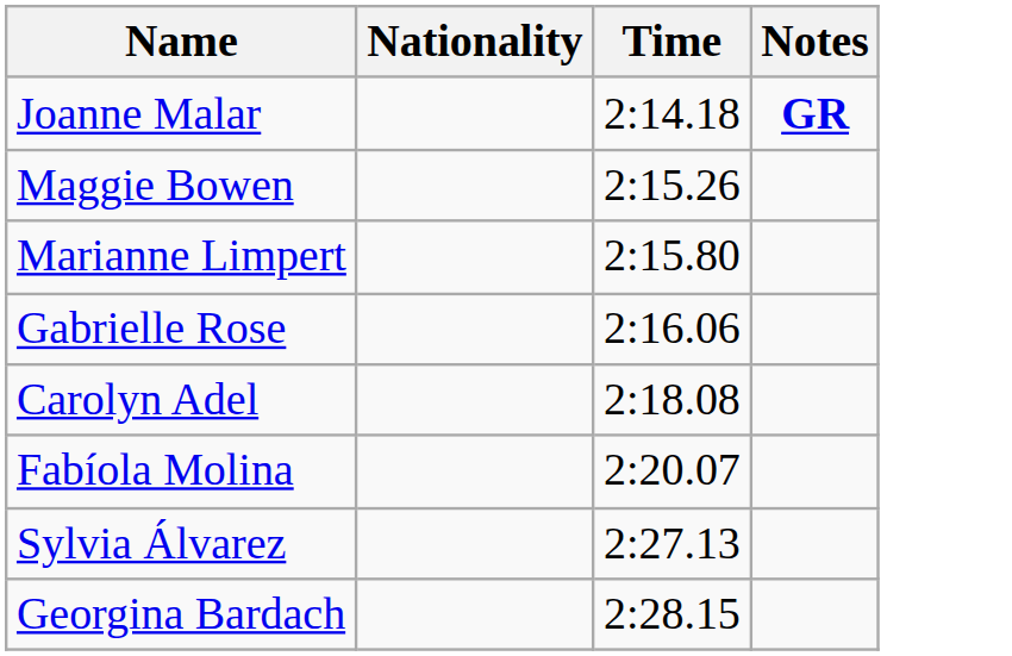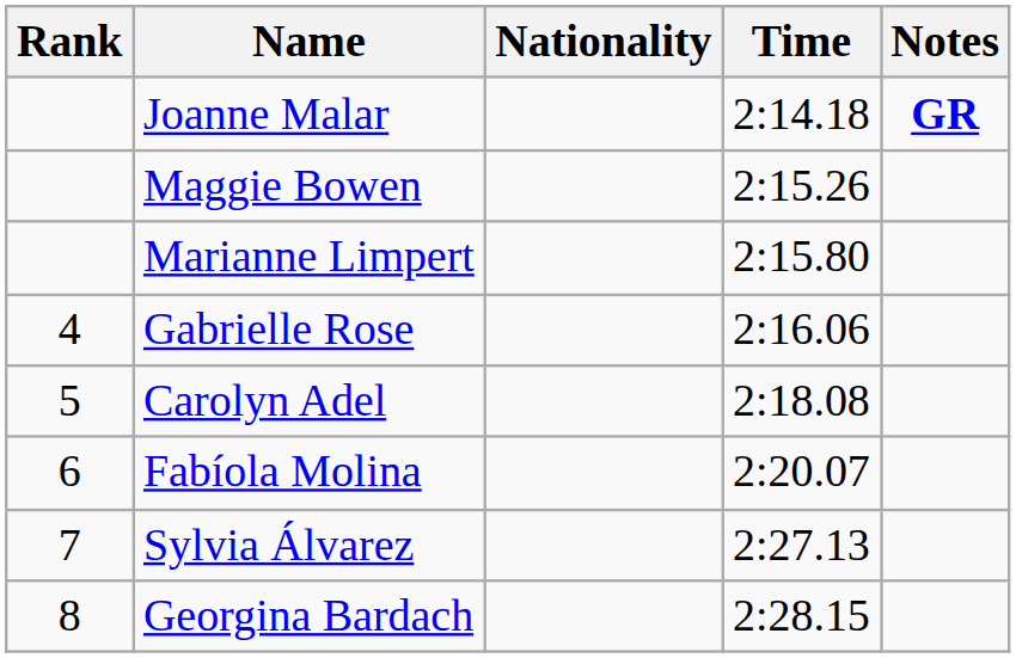+ column: Rank | 4 | 5 | 6 | 7 | 8
